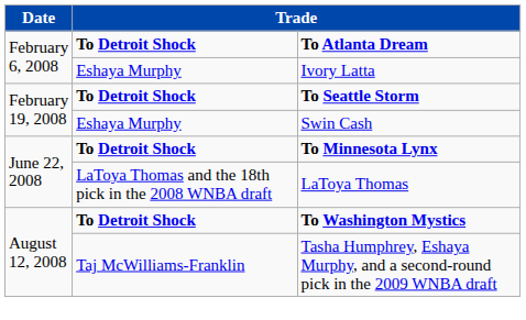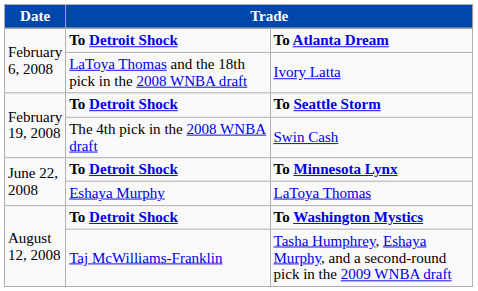Ivory Latta | column 2: Eshaya Murphy -> LaToya Thomas and the 18th pick in the 2008 WNBA draft
Swin Cash | column 2: Eshaya Murphy -> The 4th pick in the 2008 WNBA draft
LaToya Thomas | column 2: LaToya Thomas and the 18th pick in the 2008 WNBA draft -> Eshaya Murphy
